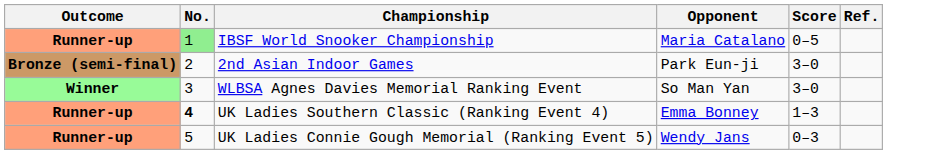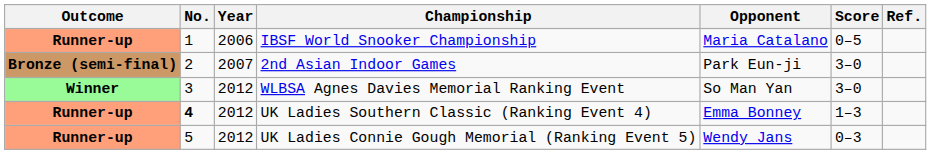+ column: Year | 2006 | 2007 | 2012 | 2012 | 2012
IBSF World Snooker Championship | No.: lightgreen background -> no background
